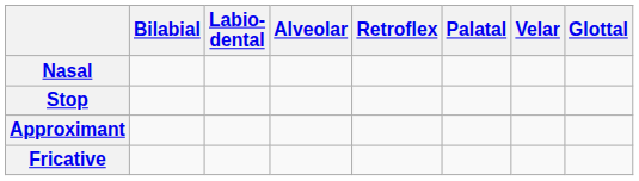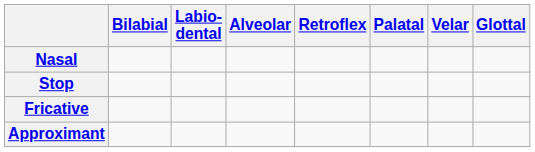rows swapped: Fricative <-> Approximant
